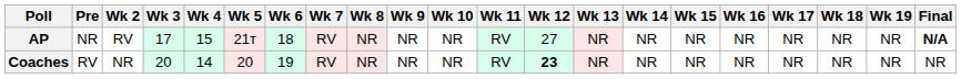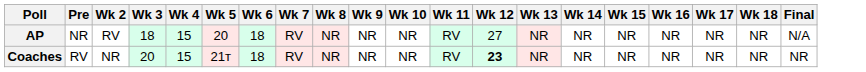- column: Wk 19 | NR | NR
AP | Wk 3: 17 -> 18
AP | Wk 5: 21т -> 20
AP | Final: bold -> normal
Coaches | Wk 4: 14 -> 15
Coaches | Wk 5: 20 -> 21т
Coaches | Wk 6: 19 -> 18
